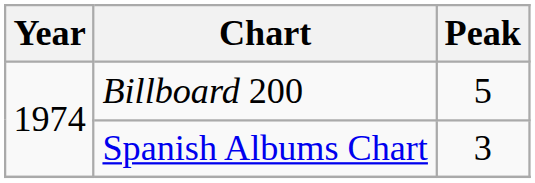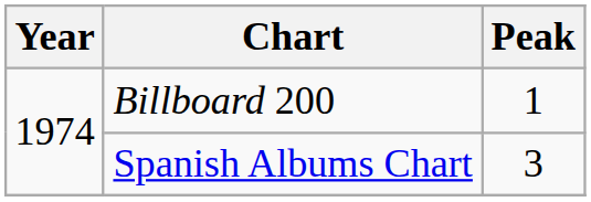Billboard 200 | Peak: 5 -> 1
